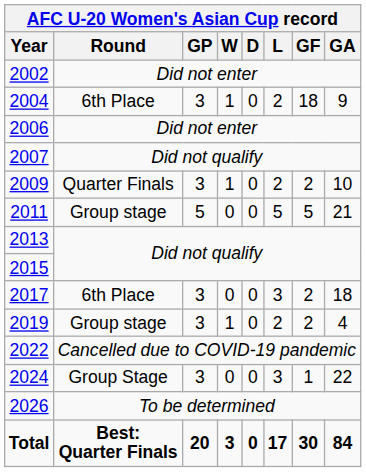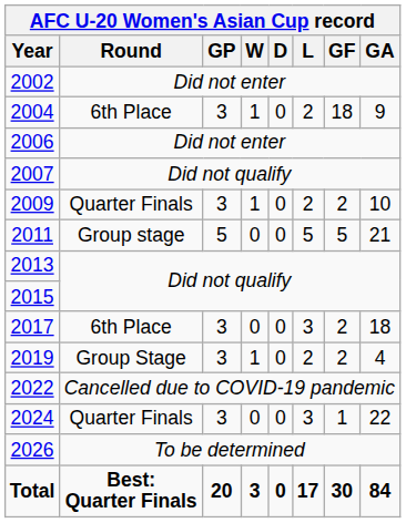2019 | Round: Group stage -> Group Stage
2024 | Round: Group Stage -> Quarter Finals
